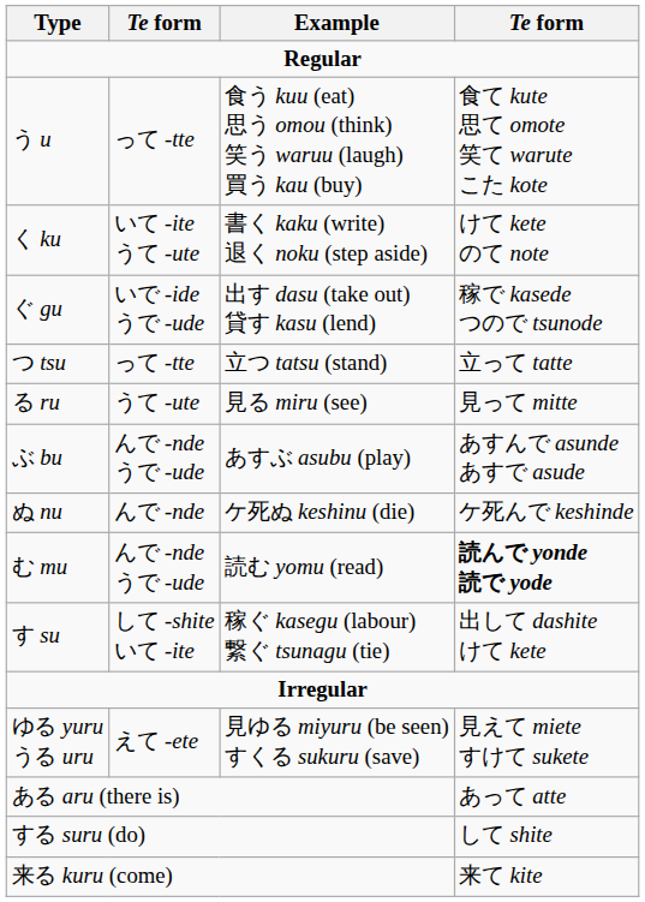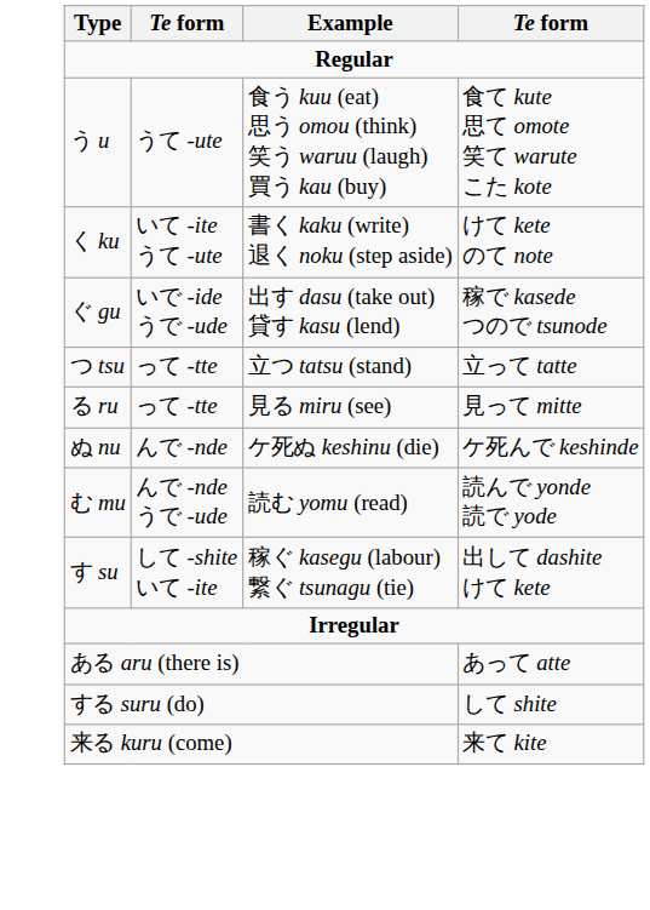う u | column 2: って -tte -> うて -ute
る ru | column 2: うて -ute -> って -tte
- row: ぶ bu | んで -nde うで -ude | あすぶ asubu (play) | あすんで asunde あすで asude
む mu | column 4: bold -> normal
- row: ゆる yuru うる uru | えて -ete | 見ゆる miyuru (be seen) すくる sukuru (save) | 見えて miete すけて sukete
